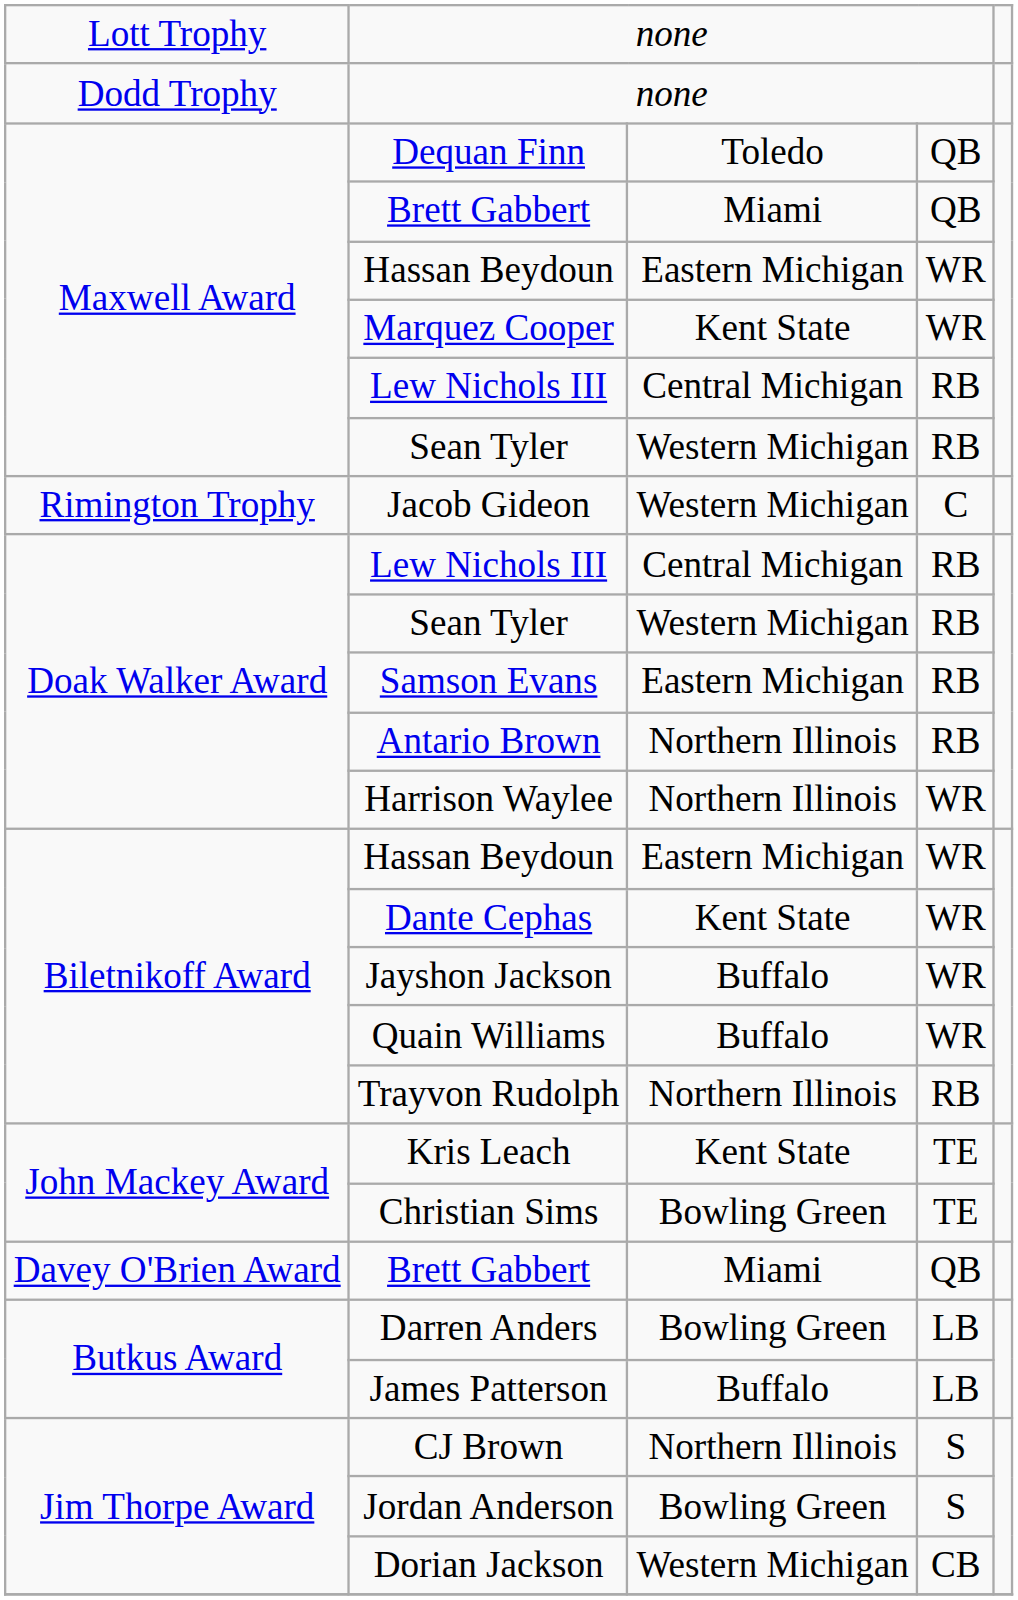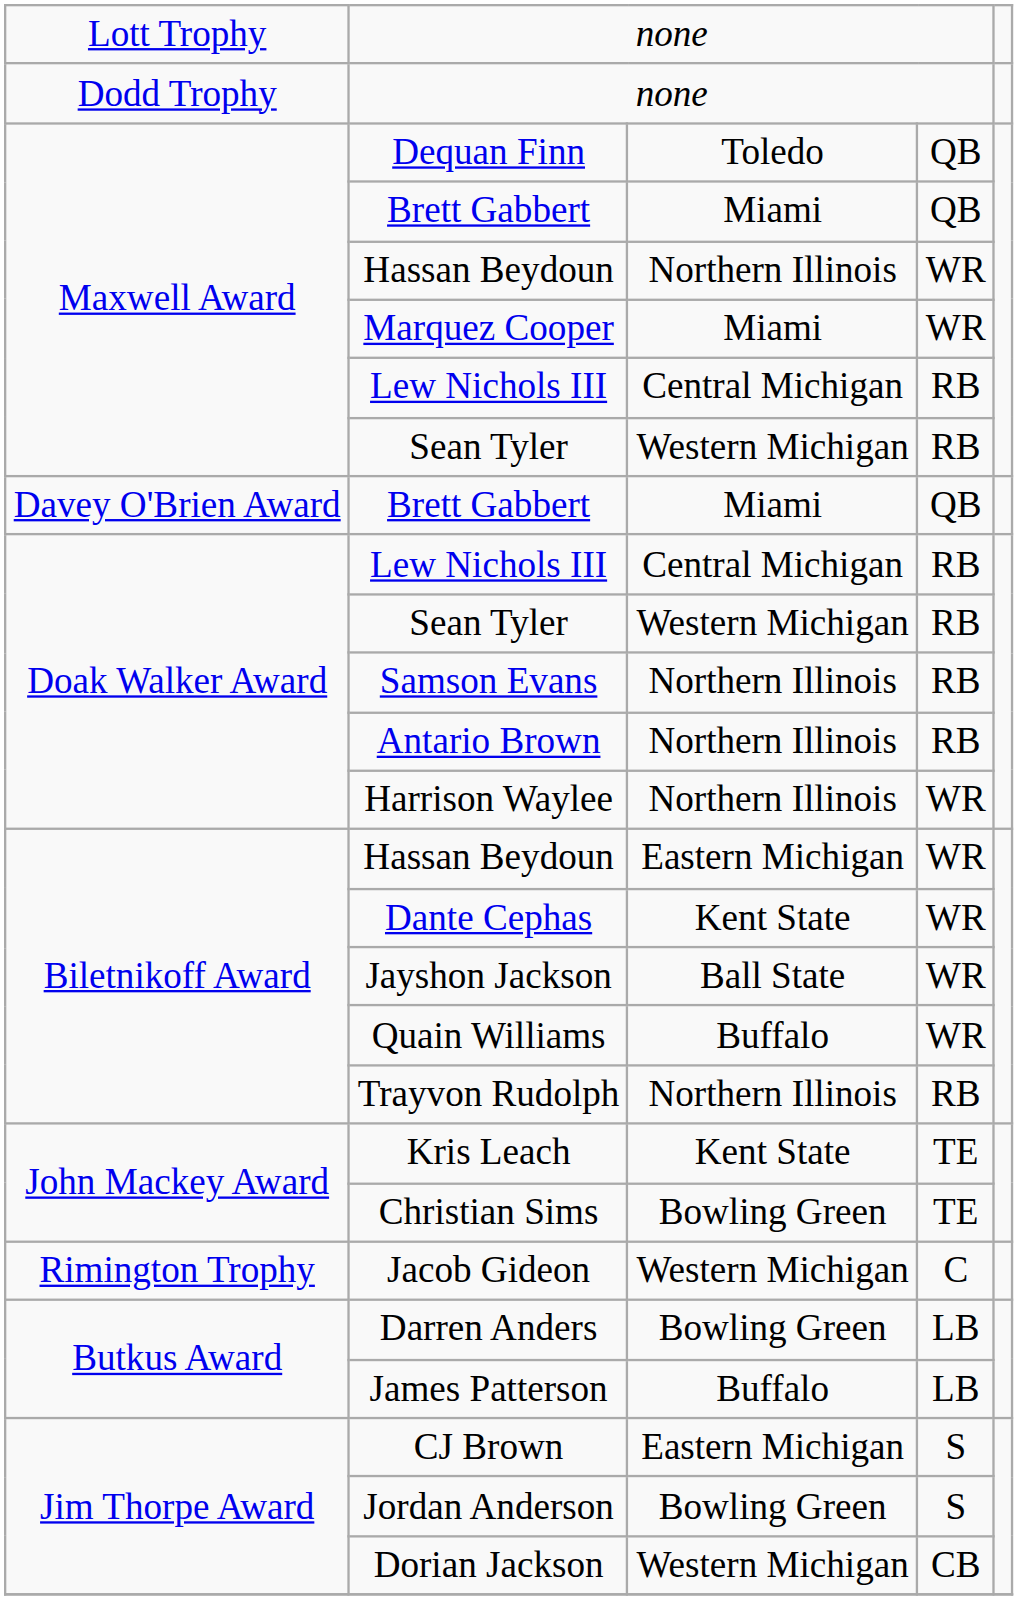Maxwell Award / Hassan Beydoun | column 3: Eastern Michigan -> Northern Illinois
Marquez Cooper | column 3: Kent State -> Miami
rows swapped: Davey O'Brien Award / Brett Gabbert <-> Jacob Gideon
Samson Evans | column 3: Eastern Michigan -> Northern Illinois
Jayshon Jackson | column 3: Buffalo -> Ball State
CJ Brown | column 3: Northern Illinois -> Eastern Michigan
